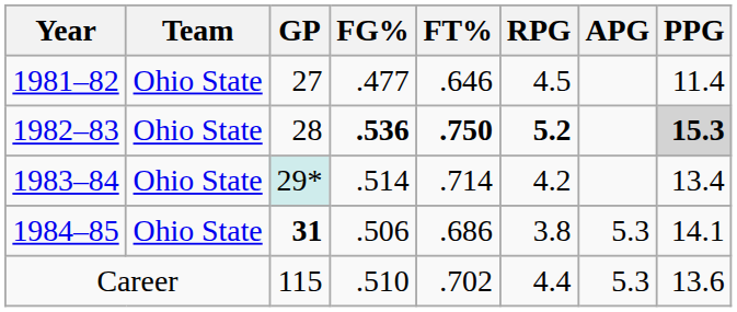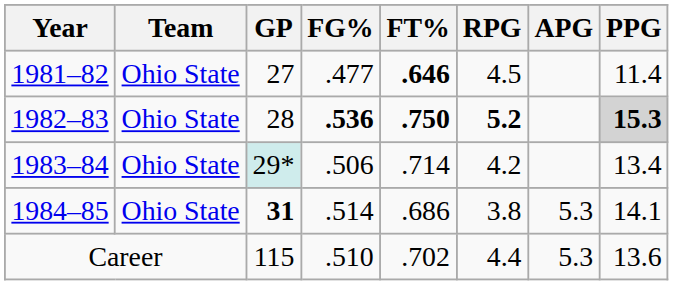1981–82 | FT%: normal -> bold
1983–84 | FG%: .514 -> .506
1984–85 | FG%: .506 -> .514
